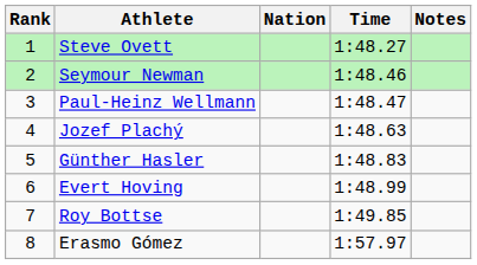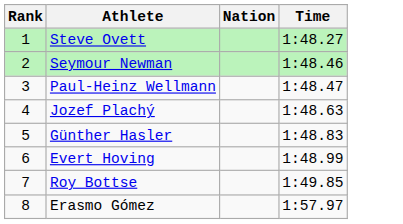- column: Notes
